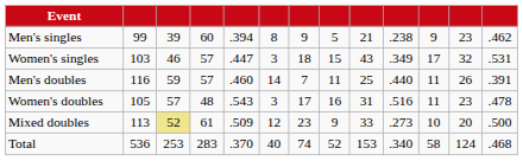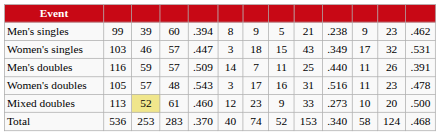Men's doubles | column 5: .460 -> .509
Mixed doubles | column 5: .509 -> .460
